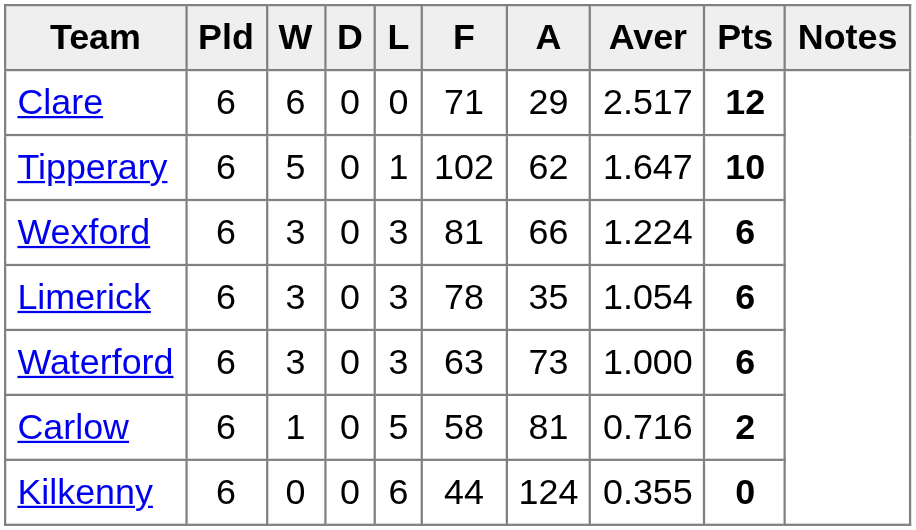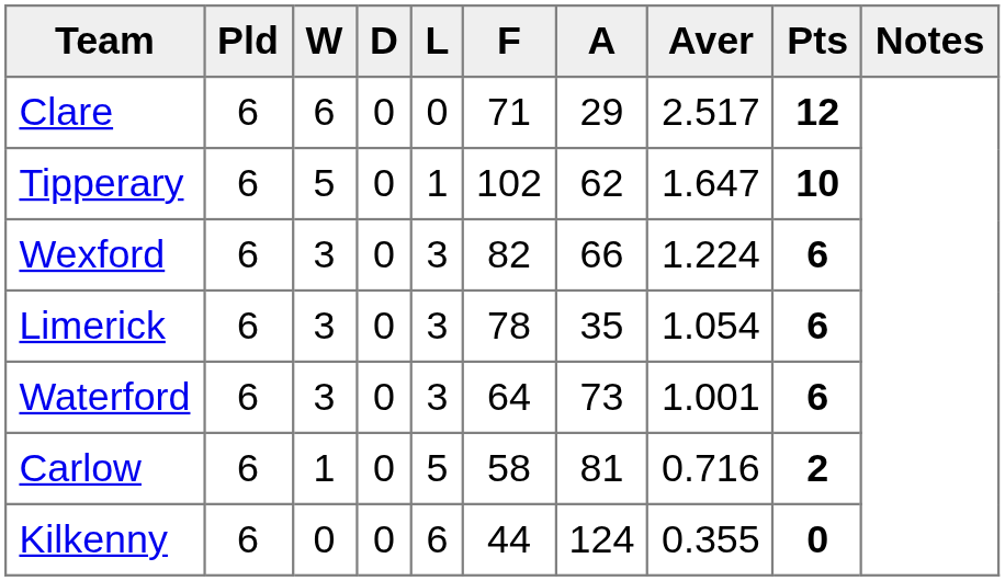Wexford | F: 81 -> 82
Waterford | F: 63 -> 64
Waterford | Aver: 1.000 -> 1.001
